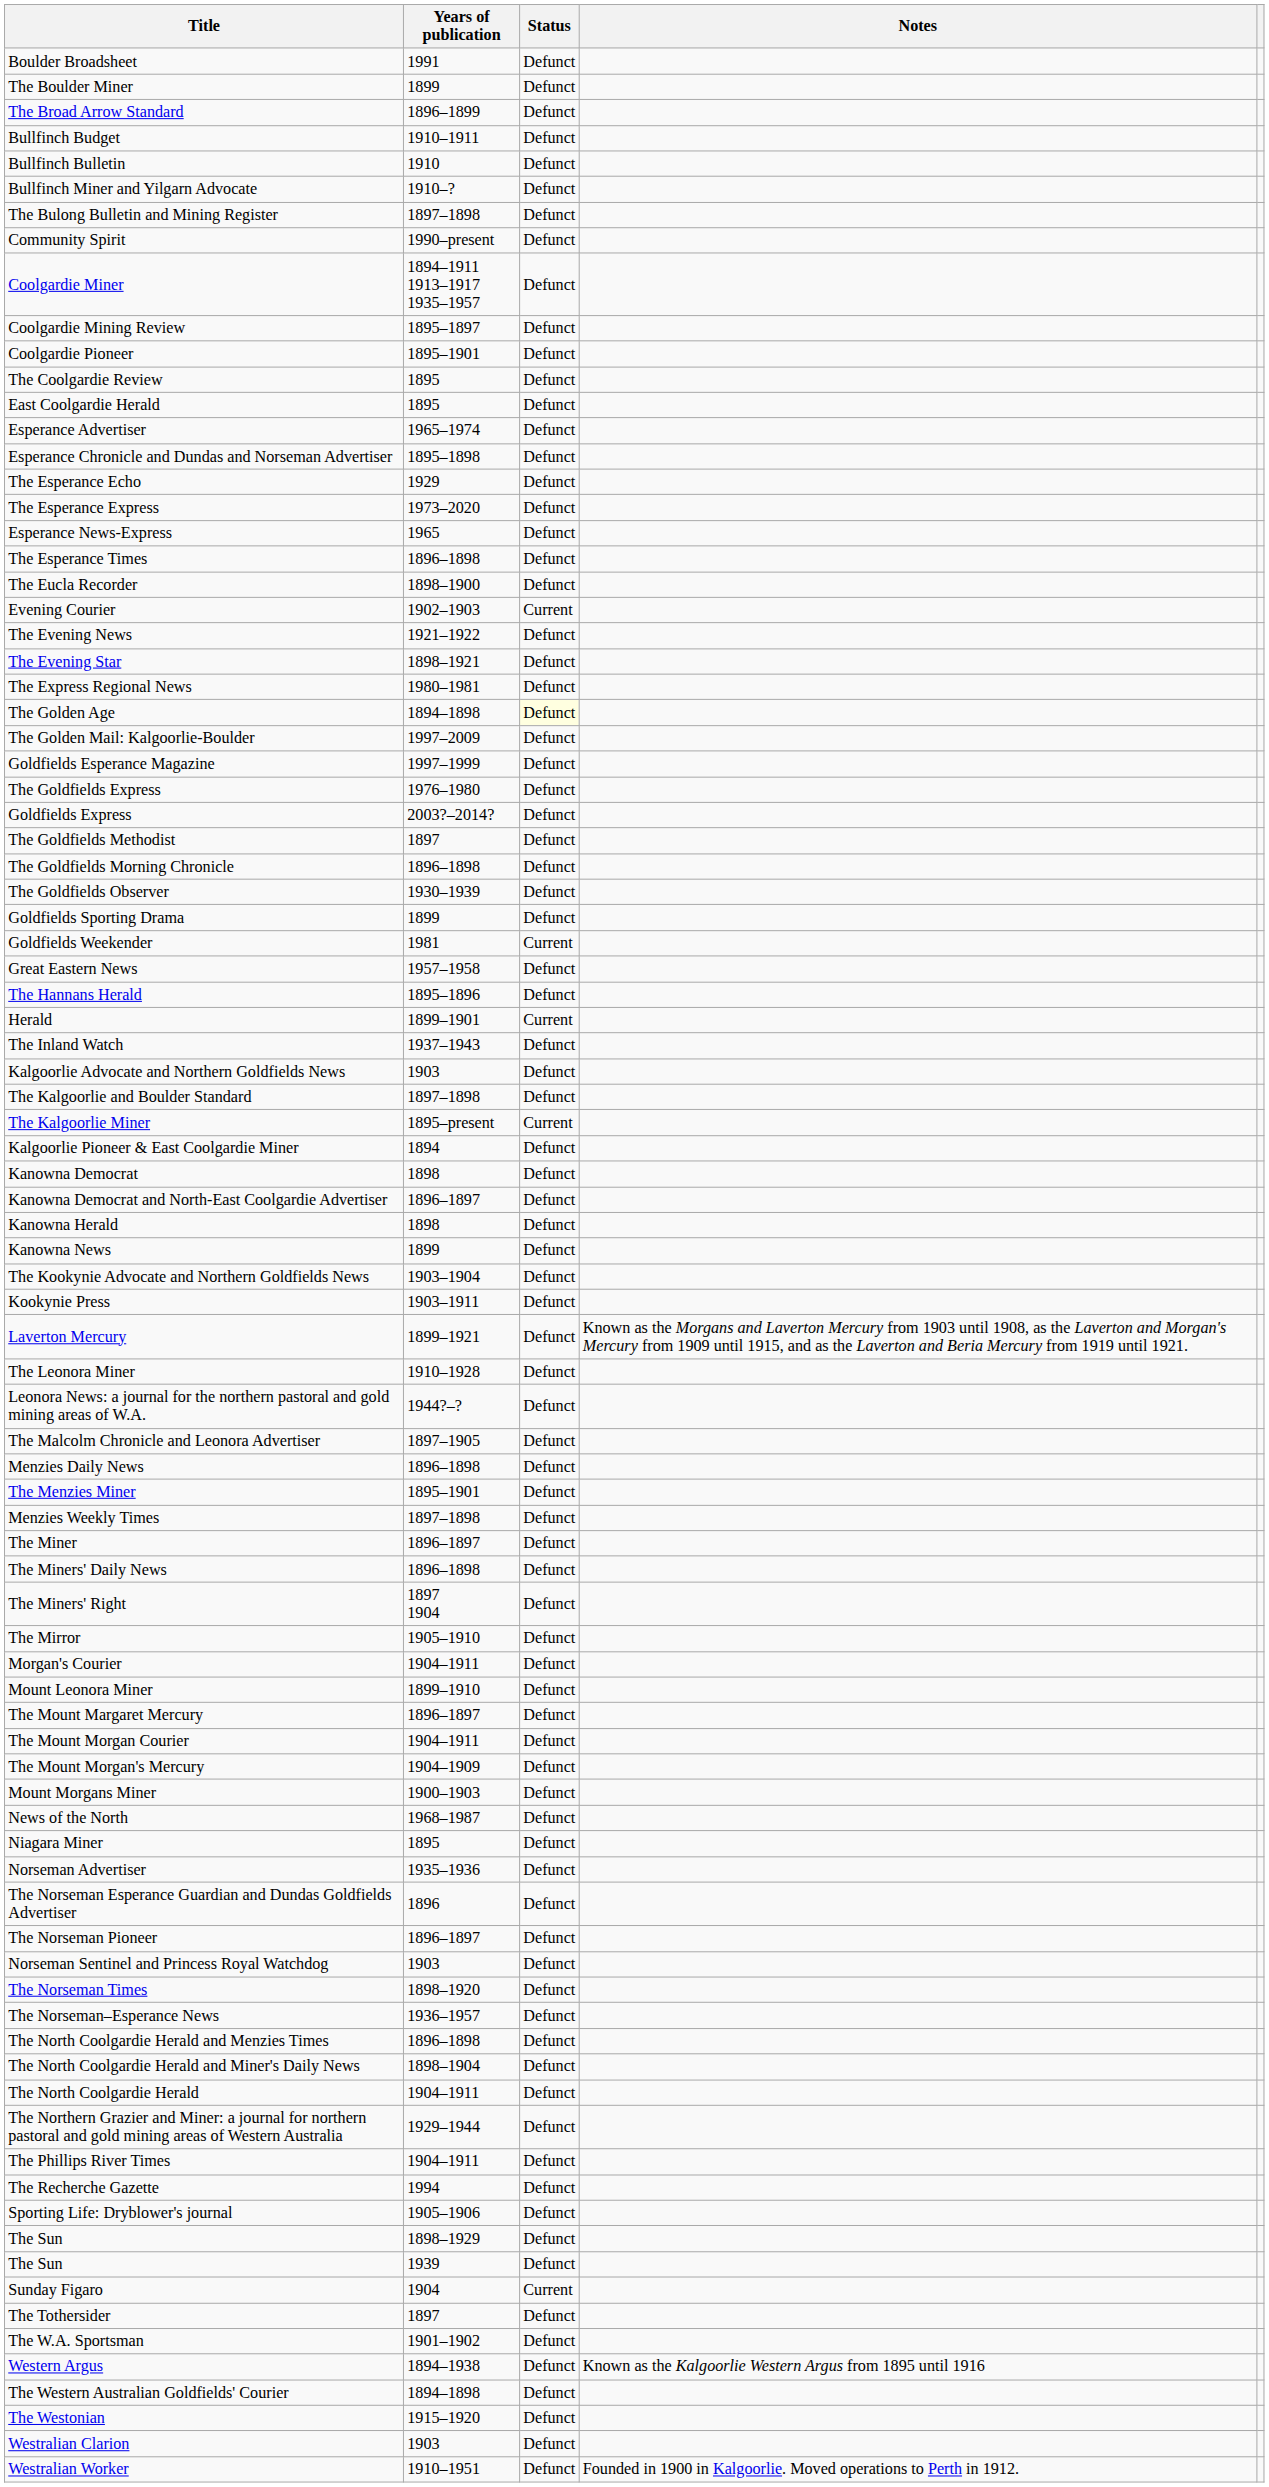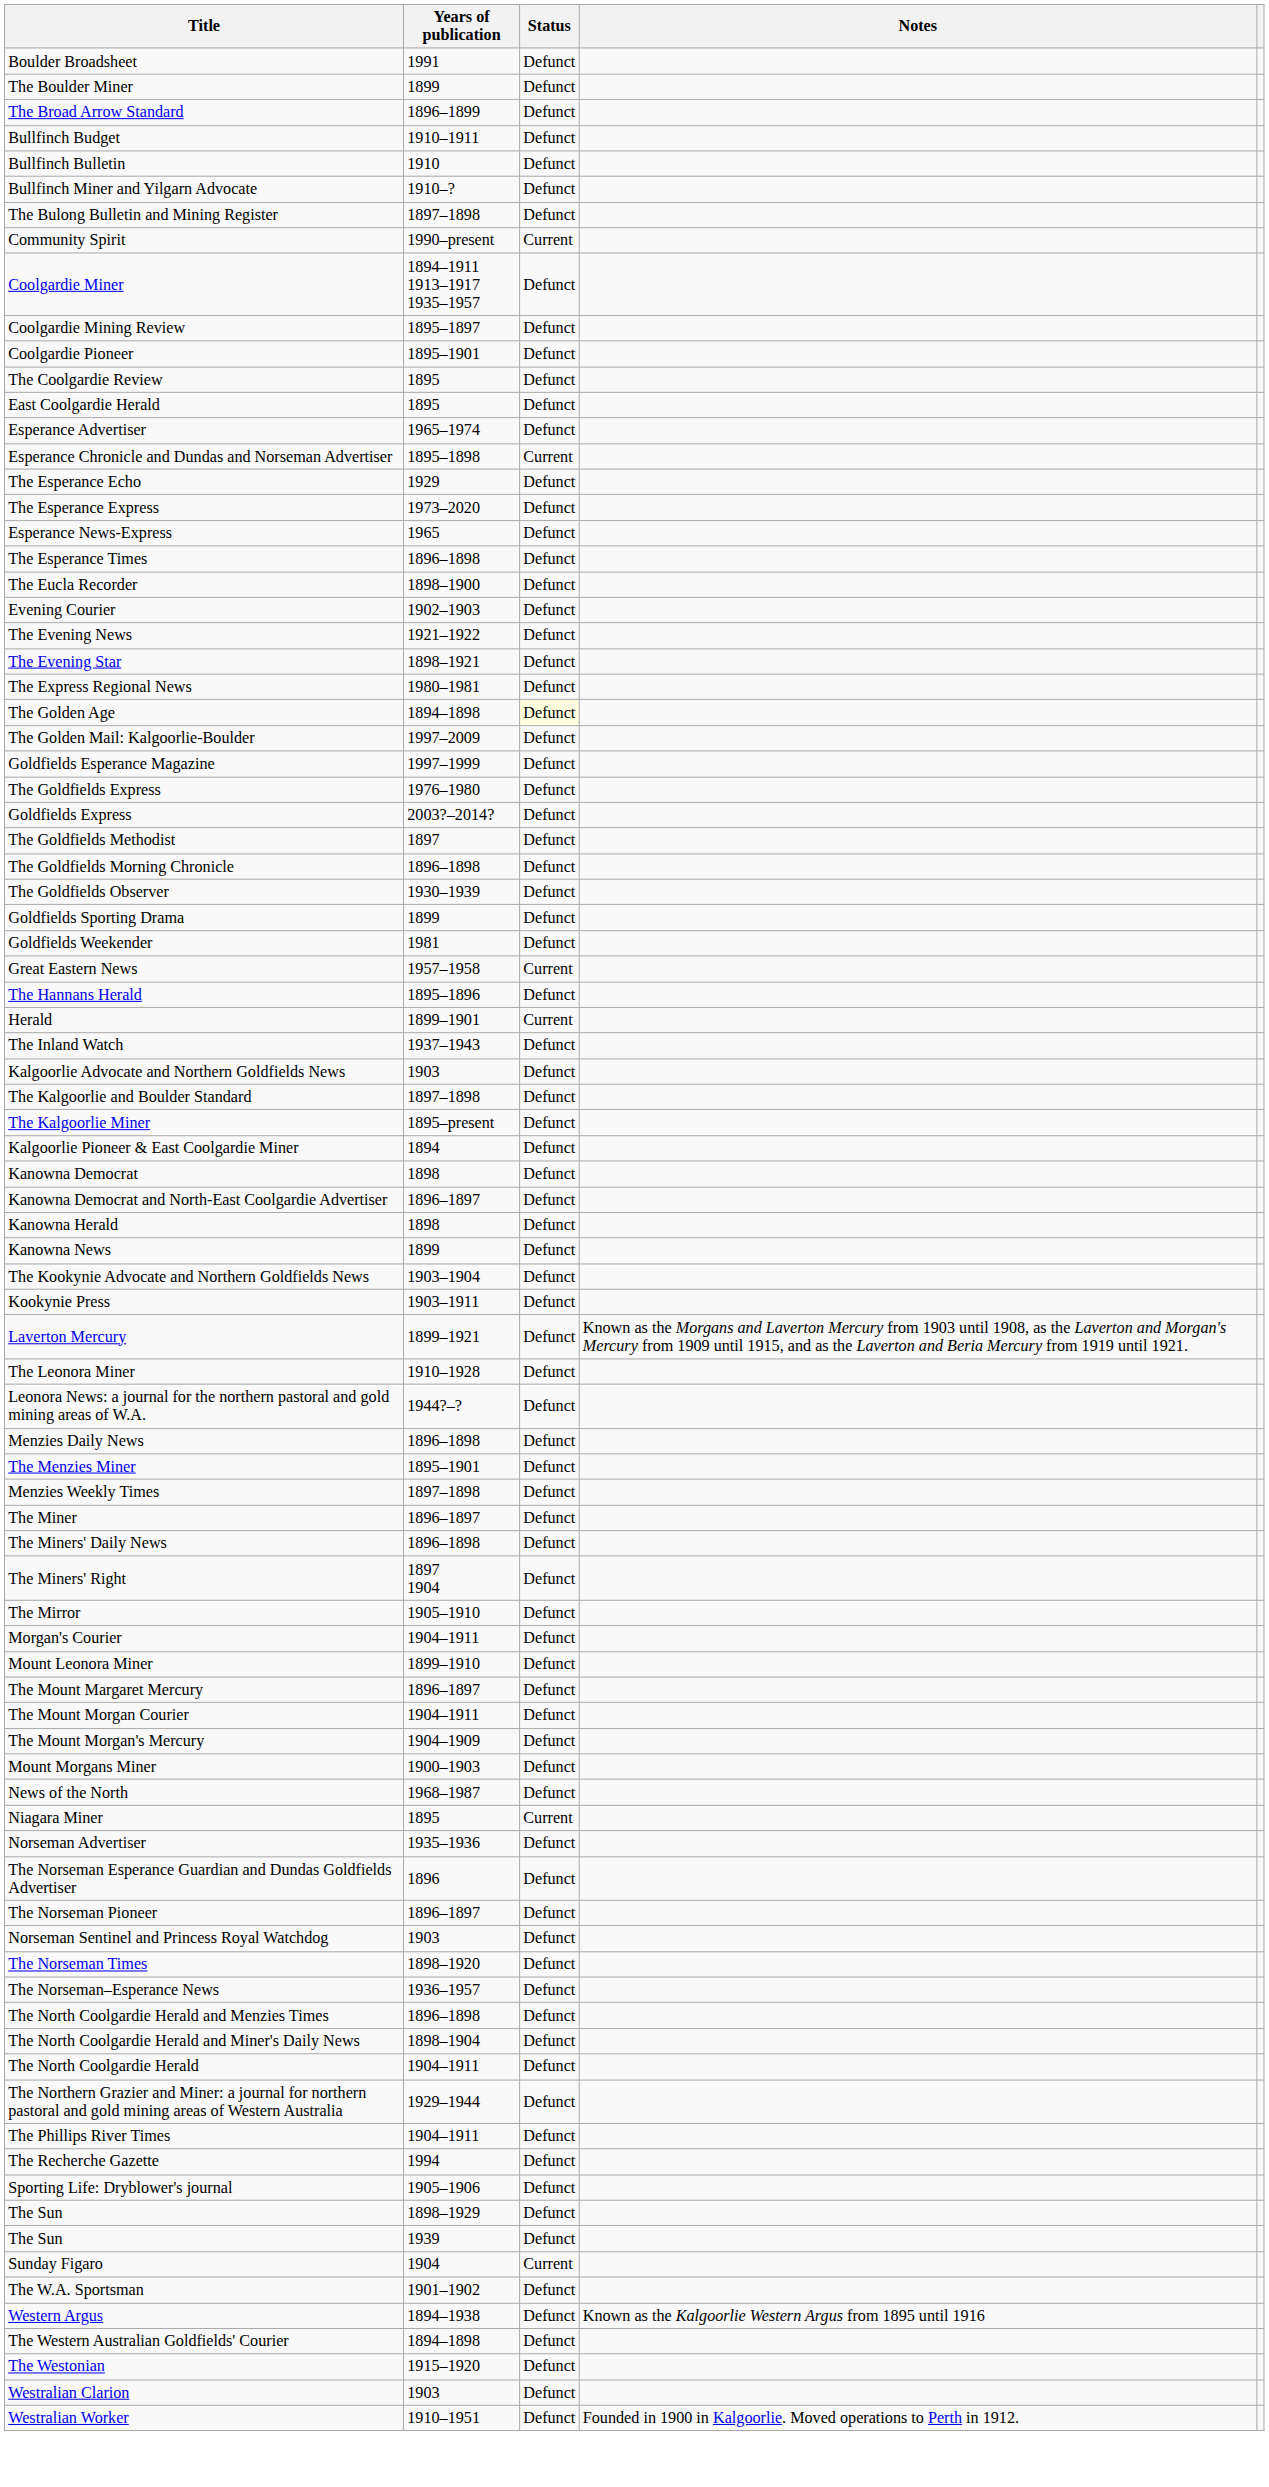Community Spirit | Status: Defunct -> Current
Esperance Chronicle and Dundas and Norseman Advertiser | Status: Defunct -> Current
Evening Courier | Status: Current -> Defunct
Goldfields Weekender | Status: Current -> Defunct
Great Eastern News | Status: Defunct -> Current
The Kalgoorlie Miner | Status: Current -> Defunct
- row: The Malcolm Chronicle and Leonora Advertiser | 1897–1905 | Defunct
Niagara Miner | Status: Defunct -> Current
- row: The Tothersider | 1897 | Defunct
